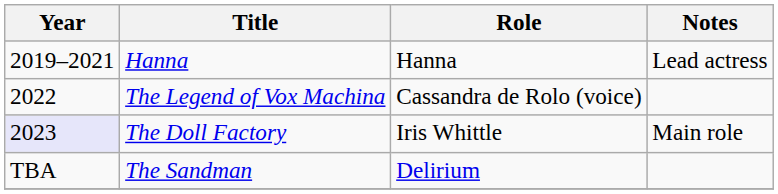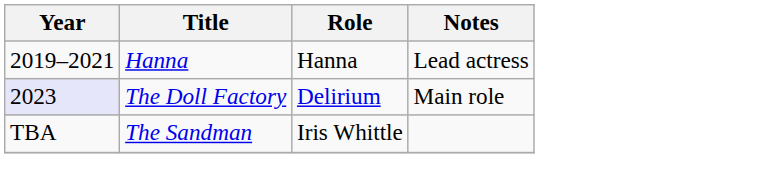- row: 2022 | The Legend of Vox Machina | Cassandra de Rolo (voice)
The Doll Factory | Role: Iris Whittle -> Delirium
The Sandman | Role: Delirium -> Iris Whittle
